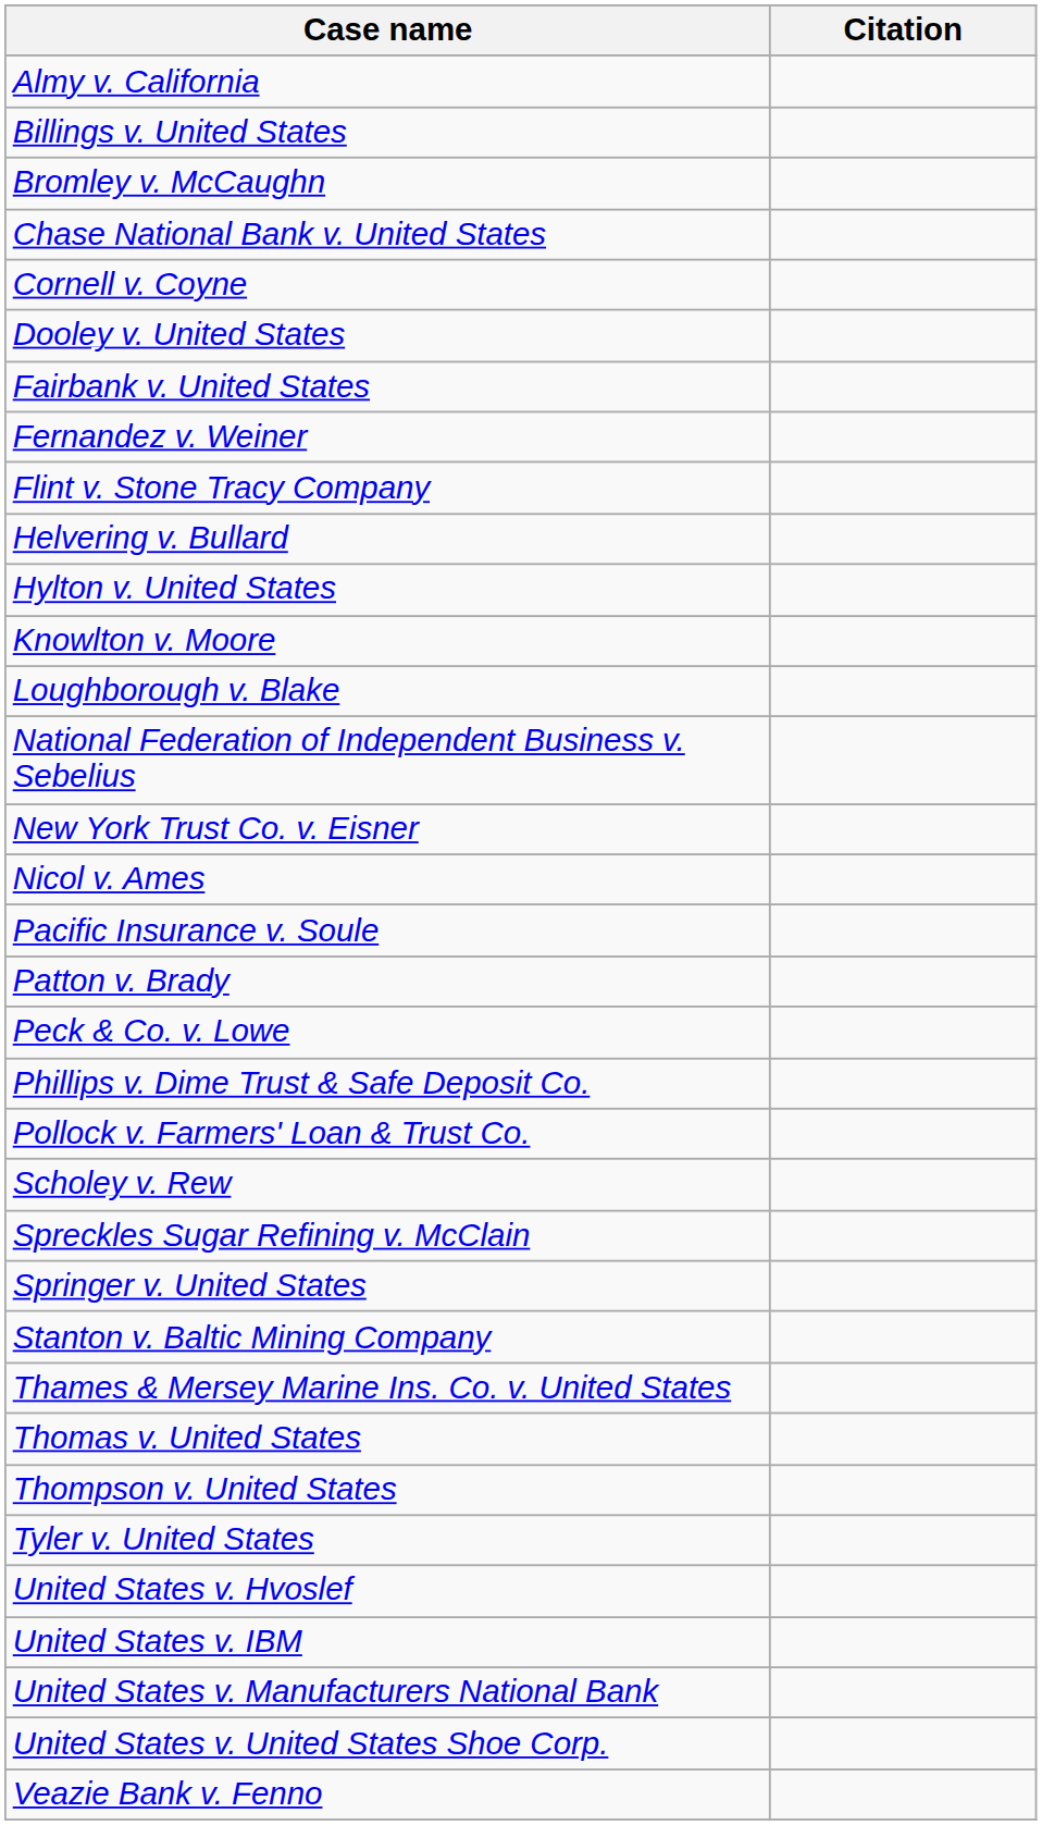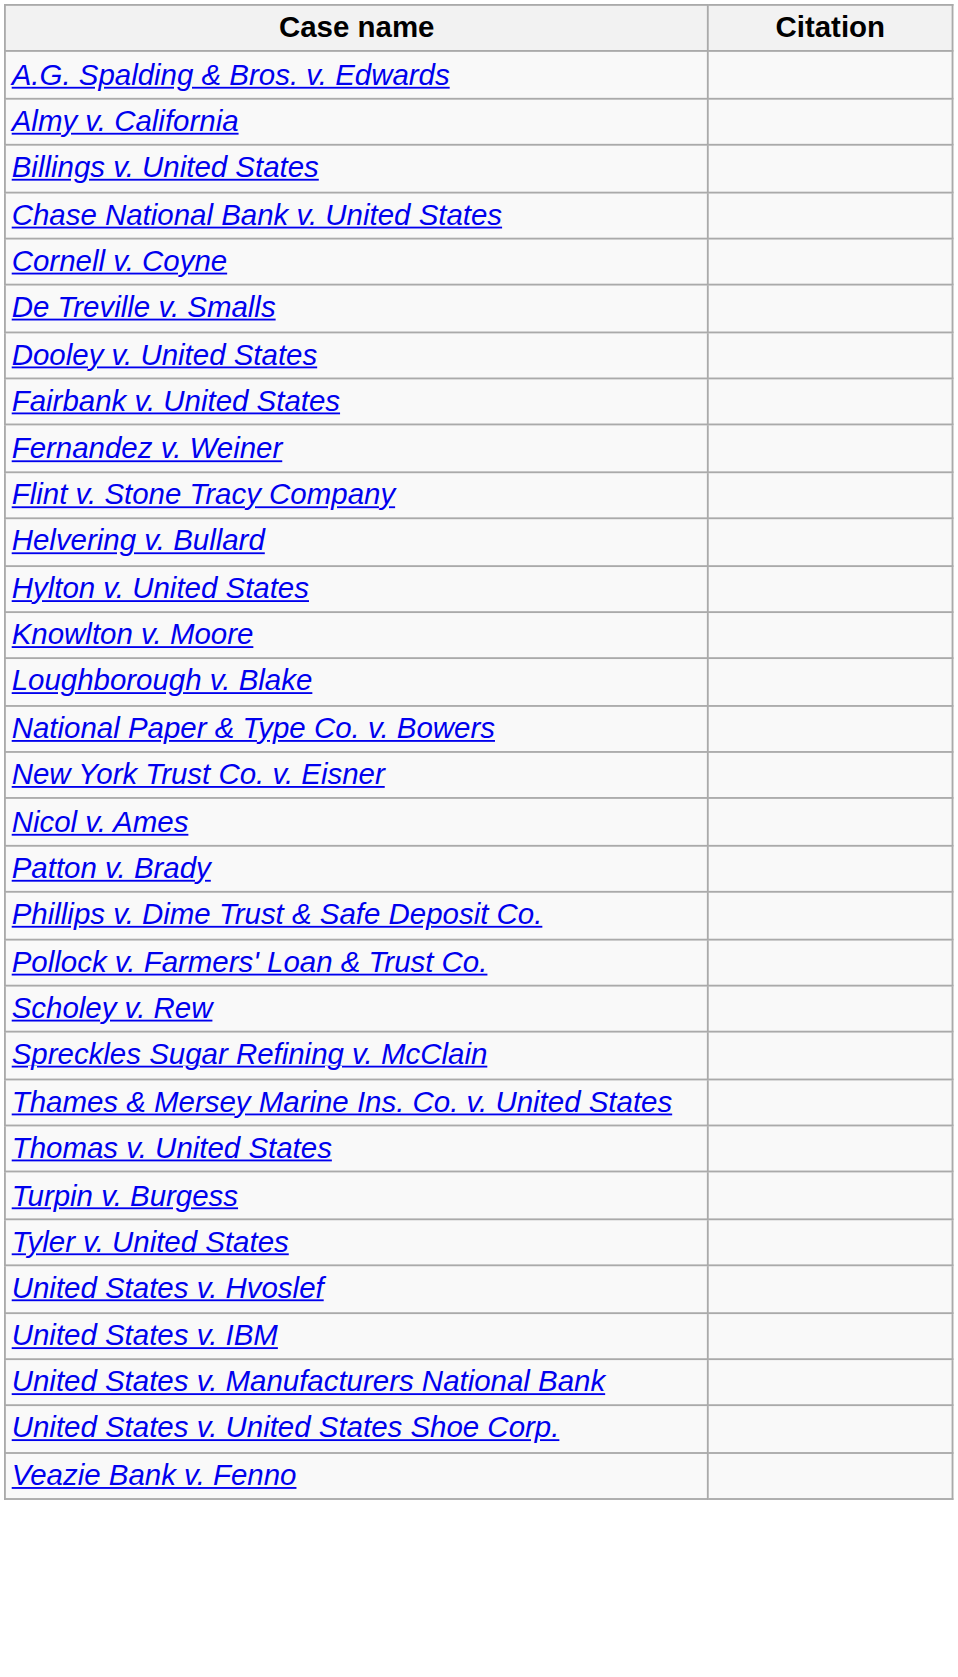+ row: A.G. Spalding & Bros. v. Edwards
- row: Bromley v. McCaughn
+ row: De Treville v. Smalls
- row: National Federation of Independent Business v. Sebelius
+ row: National Paper & Type Co. v. Bowers
- row: Pacific Insurance v. Soule
- row: Peck & Co. v. Lowe
- row: Springer v. United States
- row: Stanton v. Baltic Mining Company
- row: Thompson v. United States
+ row: Turpin v. Burgess
